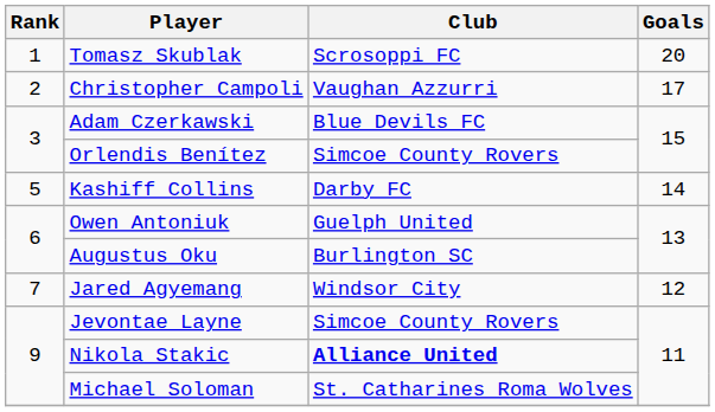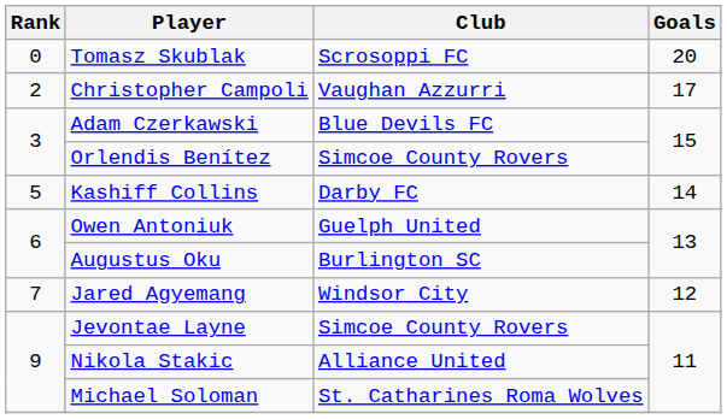Tomasz Skublak | Rank: 1 -> 0
Nikola Stakic | Club: bold -> normal
